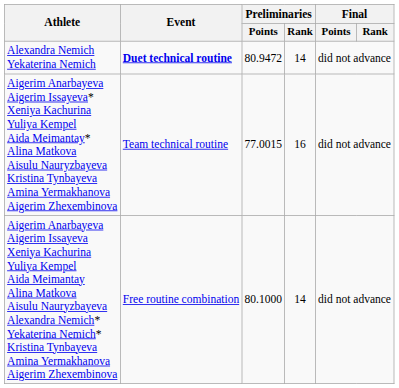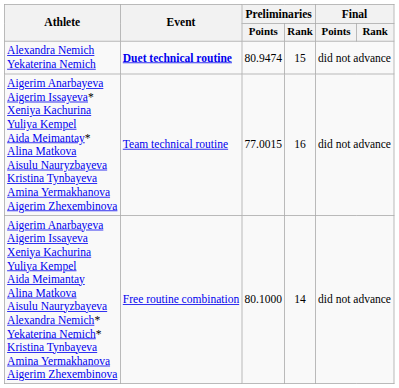Alexandra Nemich Yekaterina Nemich | Preliminaries / Points: 80.9472 -> 80.9474
Alexandra Nemich Yekaterina Nemich | Preliminaries / Rank: 14 -> 15
